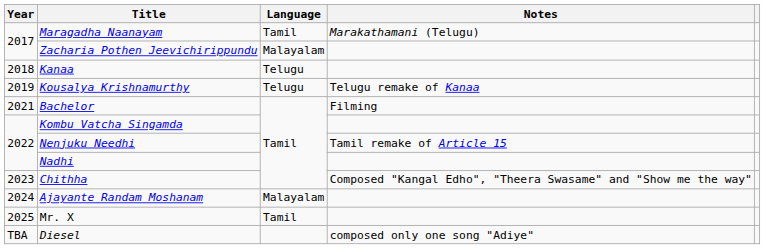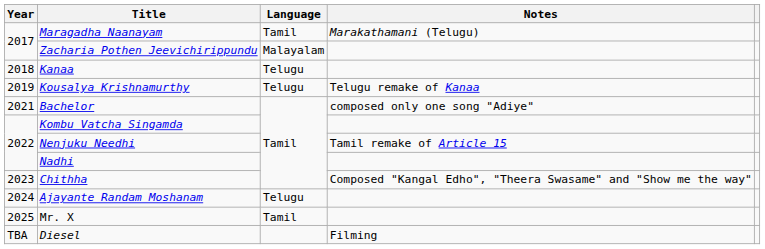Bachelor | Notes: Filming -> composed only one song "Adiye"
Ajayante Randam Moshanam | Language: Malayalam -> Telugu
Diesel | Notes: composed only one song "Adiye" -> Filming
